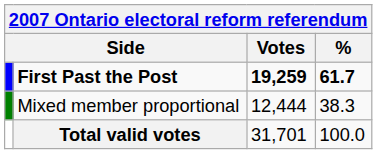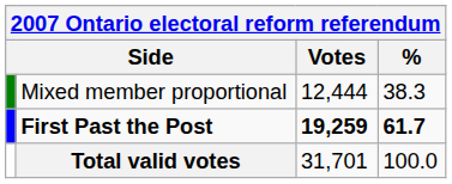rows swapped: First Past the Post <-> Mixed member proportional
